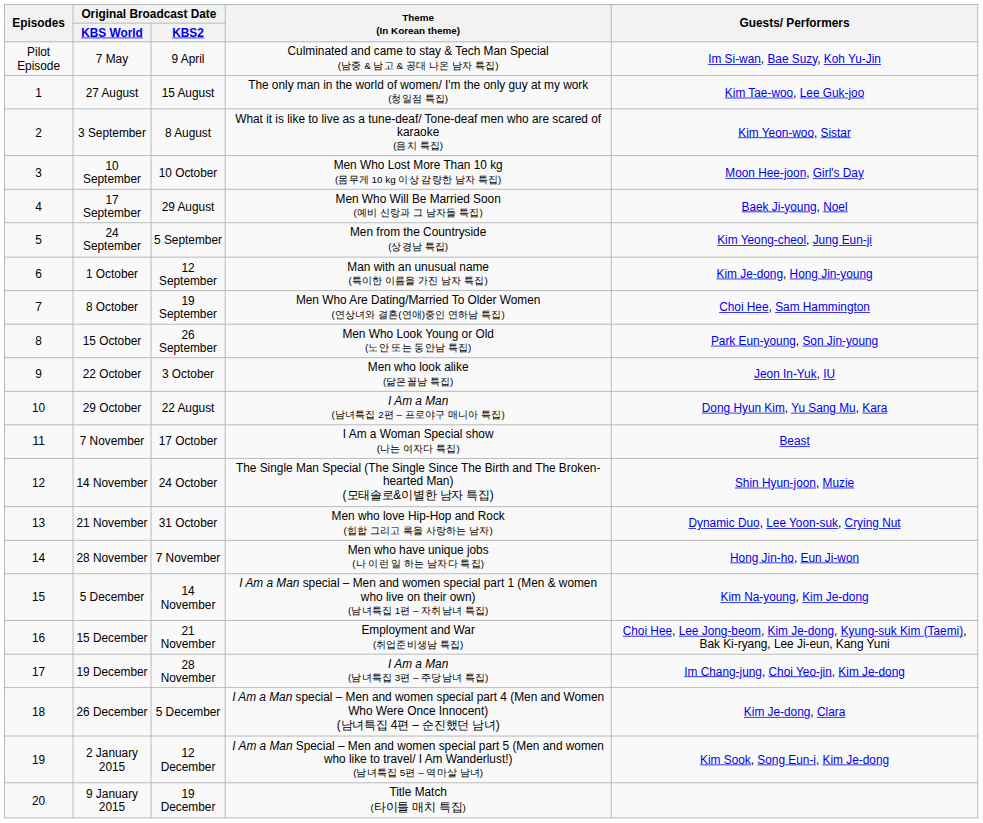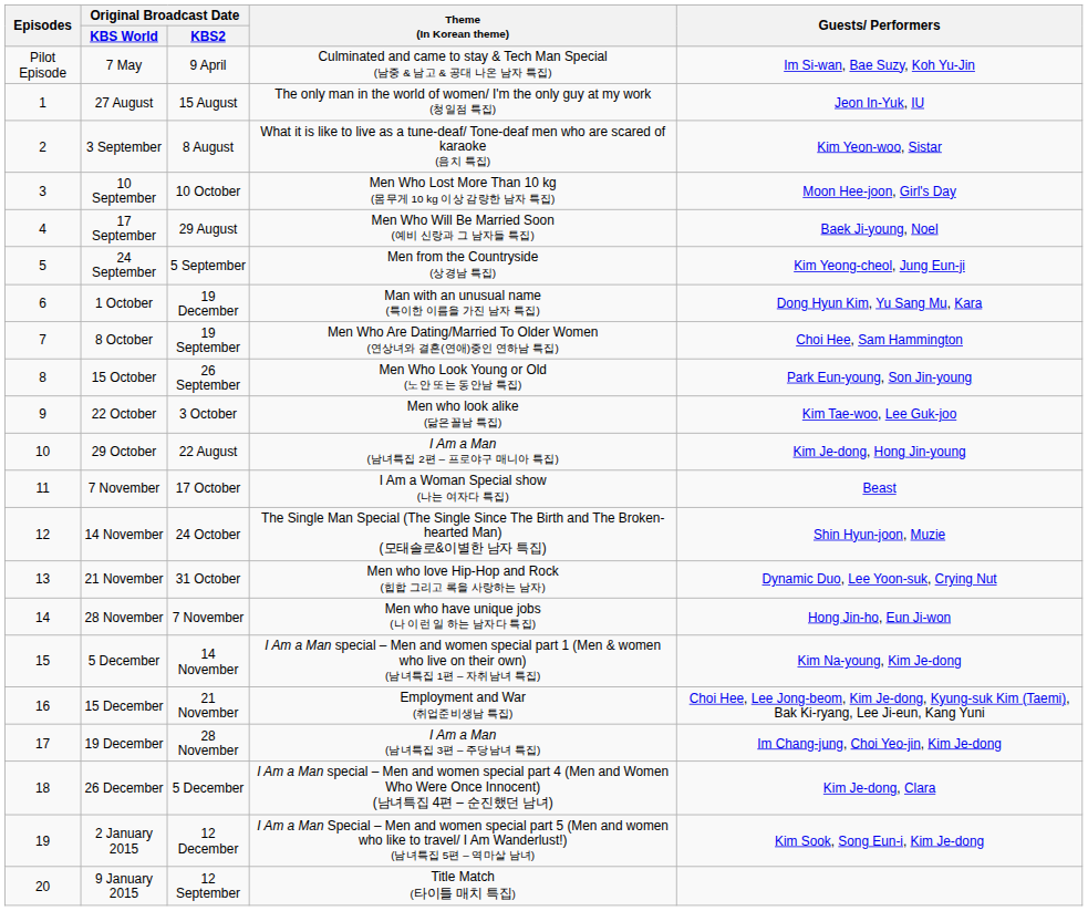27 August | Guests/ Performers: Kim Tae-woo, Lee Guk-joo -> Jeon In-Yuk, IU
1 October | Original Broadcast Date / KBS2: 12 September -> 19 December
1 October | Guests/ Performers: Kim Je-dong, Hong Jin-young -> Dong Hyun Kim, Yu Sang Mu, Kara
22 October | Guests/ Performers: Jeon In-Yuk, IU -> Kim Tae-woo, Lee Guk-joo
29 October | Guests/ Performers: Dong Hyun Kim, Yu Sang Mu, Kara -> Kim Je-dong, Hong Jin-young
9 January 2015 | Original Broadcast Date / KBS2: 19 December -> 12 September
